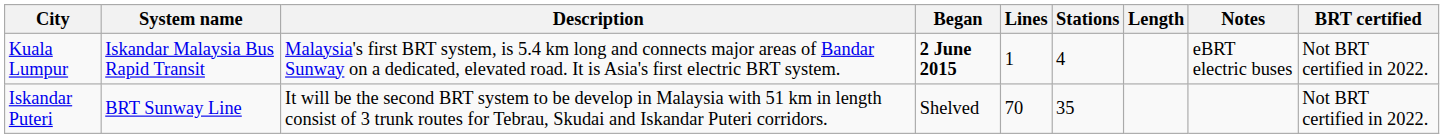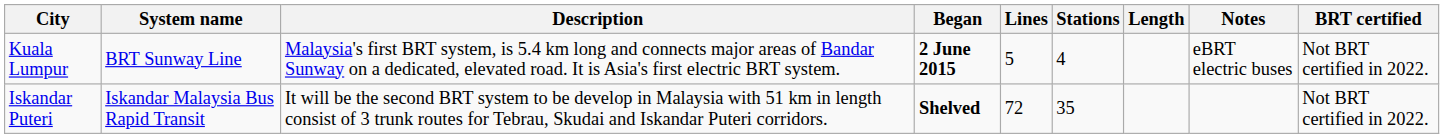Kuala Lumpur | System name: Iskandar Malaysia Bus Rapid Transit -> BRT Sunway Line
Kuala Lumpur | Lines: 1 -> 5
Iskandar Puteri | System name: BRT Sunway Line -> Iskandar Malaysia Bus Rapid Transit
Iskandar Puteri | Began: normal -> bold
Iskandar Puteri | Lines: 70 -> 72
